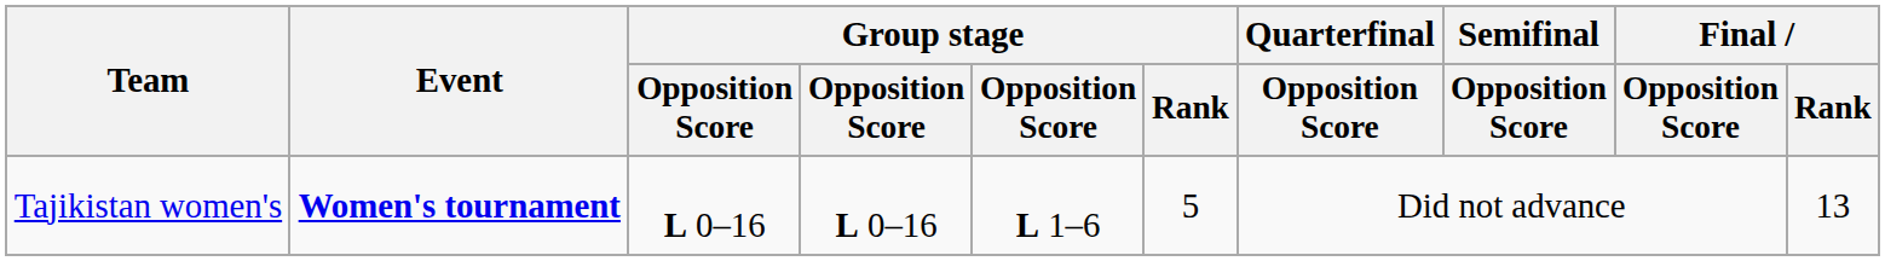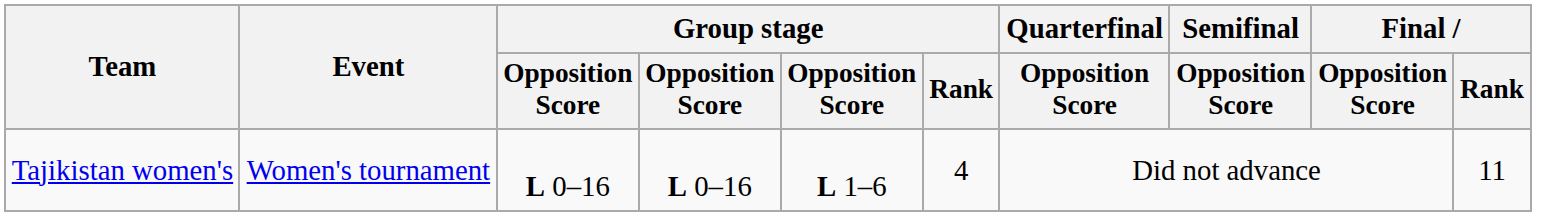Tajikistan women's | Event: bold -> normal
Tajikistan women's | Group stage / Rank: 5 -> 4
Tajikistan women's | Final / Rank: 13 -> 11
